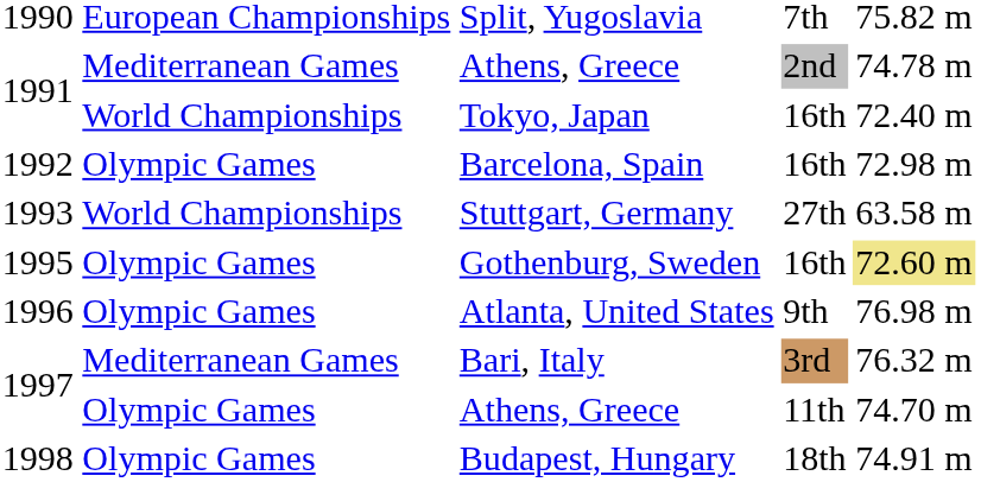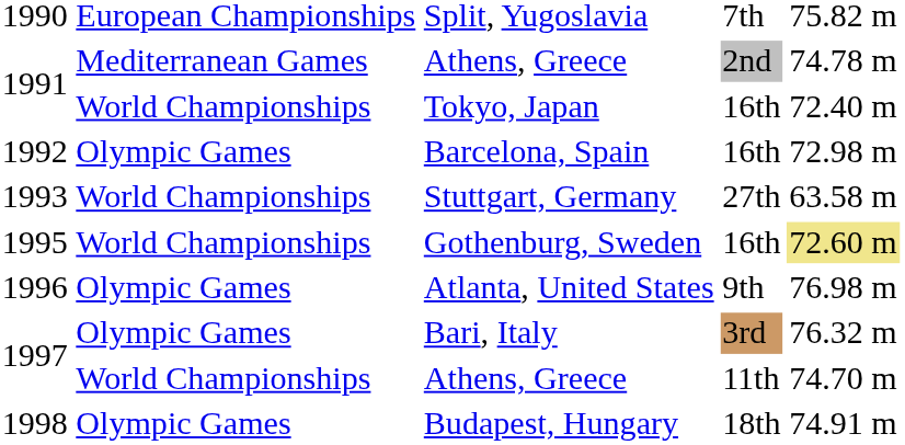Gothenburg, Sweden | column 2: Olympic Games -> World Championships
Bari, Italy | column 2: Mediterranean Games -> Olympic Games
1997 / Athens, Greece | column 2: Olympic Games -> World Championships
